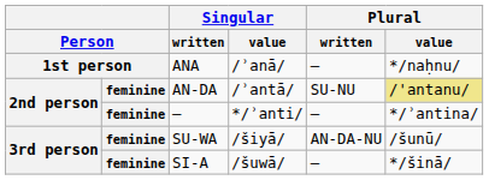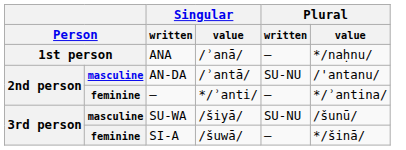AN-DA | column 2: feminine -> masculine
AN-DA | Plural / value: khaki background -> no background
SU-WA | column 2: feminine -> masculine
SU-WA | Plural / written: AN-DA-NU -> SU-NU
